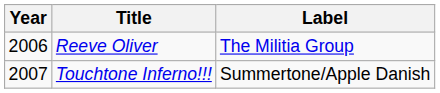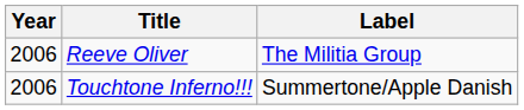Touchtone Inferno!!! | Year: 2007 -> 2006
